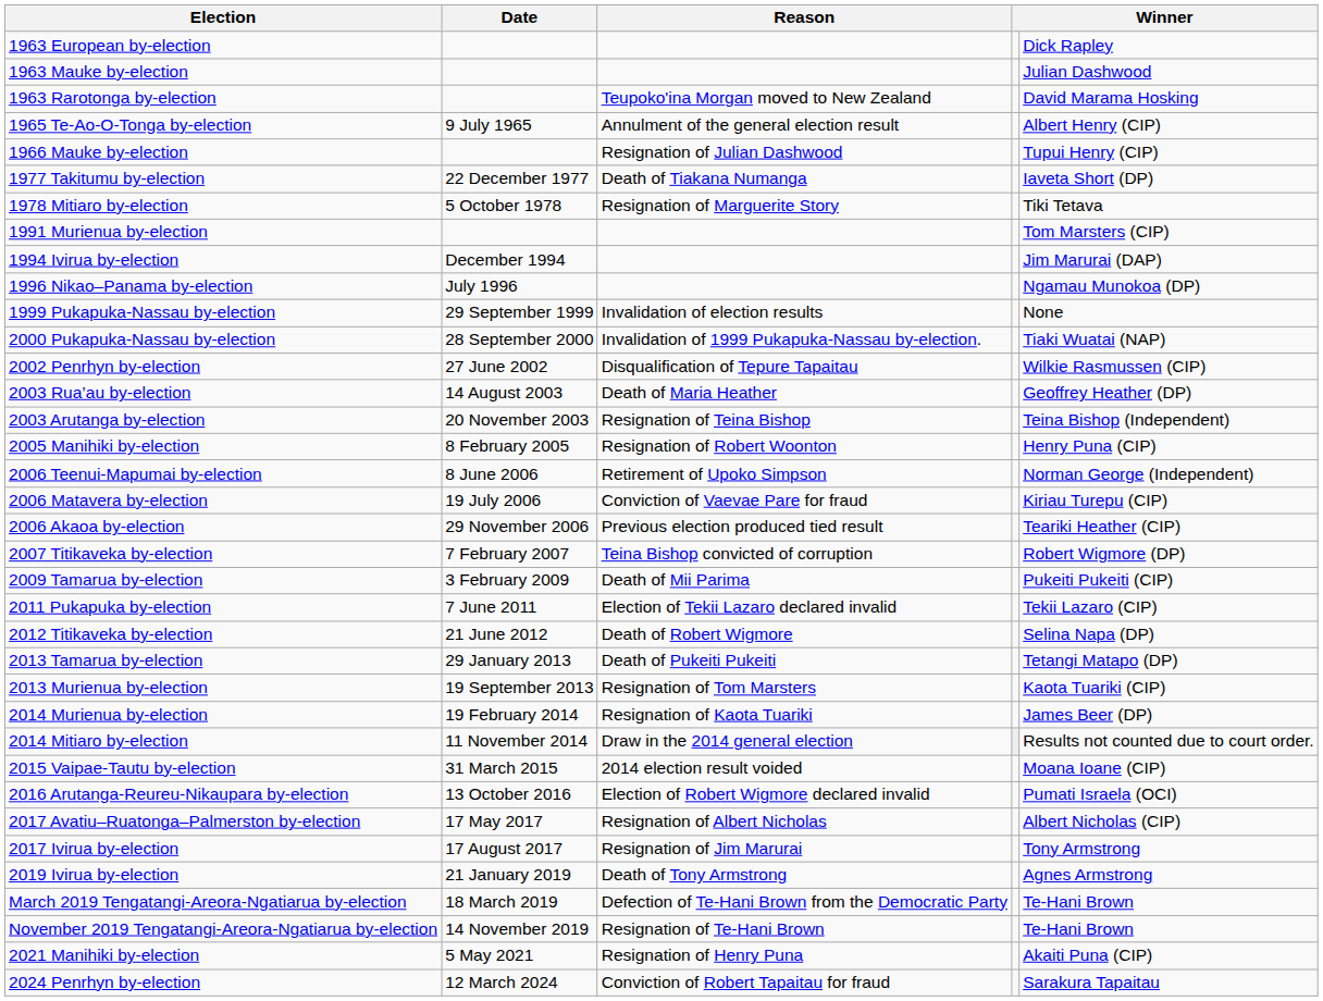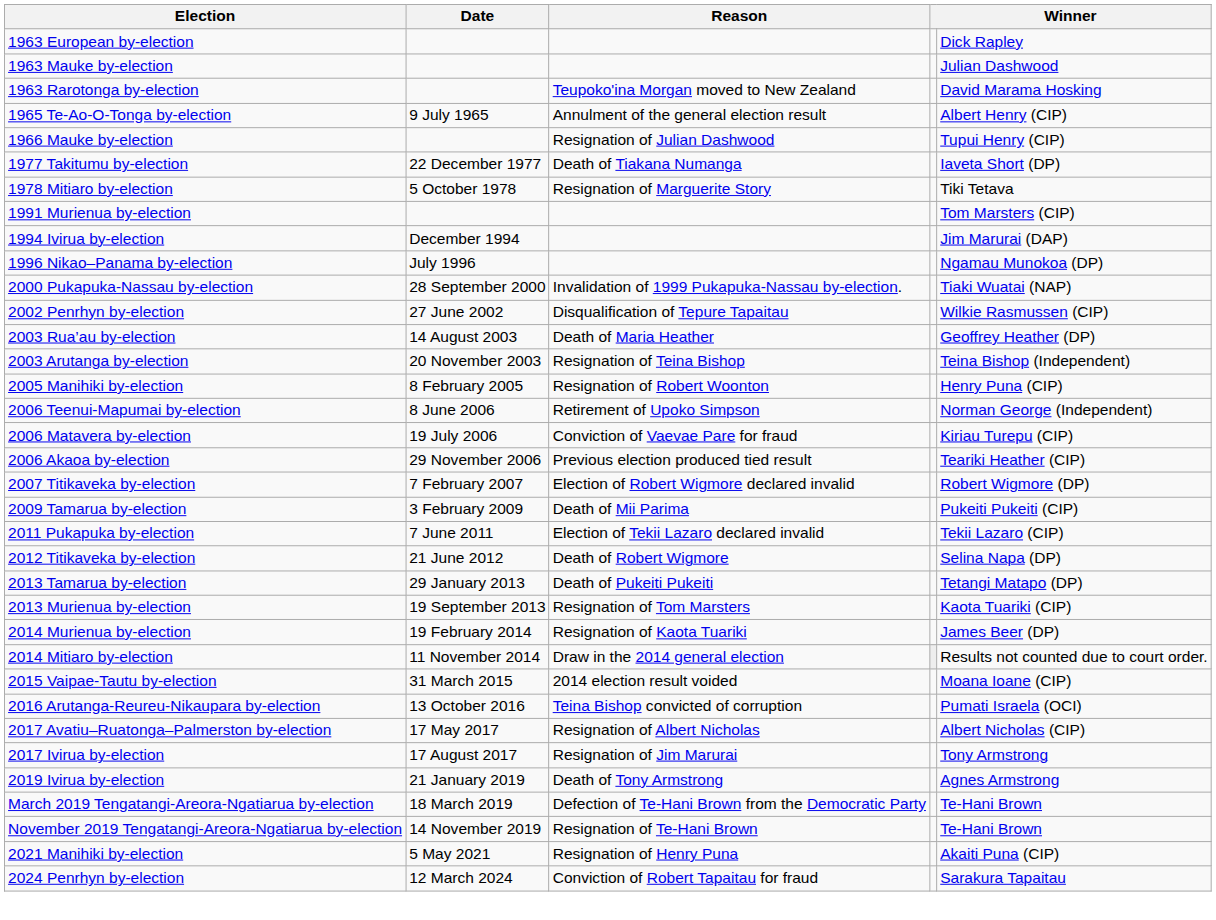- row: 1999 Pukapuka-Nassau by-election | 29 September 1999 | Invalidation of election results | None
2007 Titikaveka by-election | Reason: Teina Bishop convicted of corruption -> Election of Robert Wigmore declared invalid
2016 Arutanga-Reureu-Nikaupara by-election | Reason: Election of Robert Wigmore declared invalid -> Teina Bishop convicted of corruption
